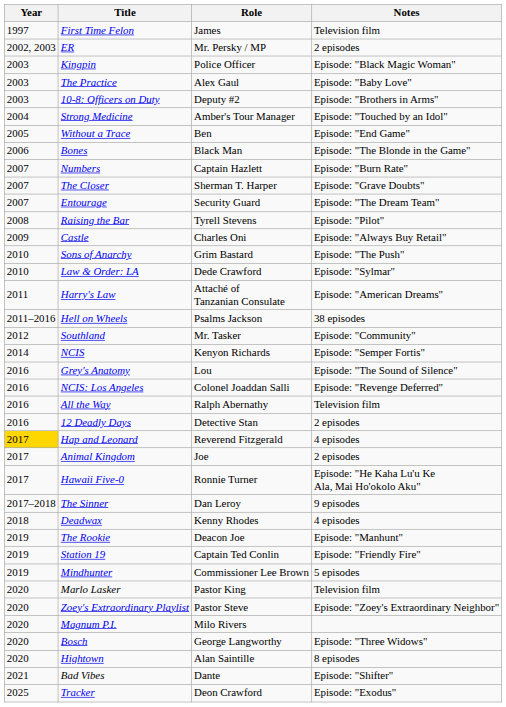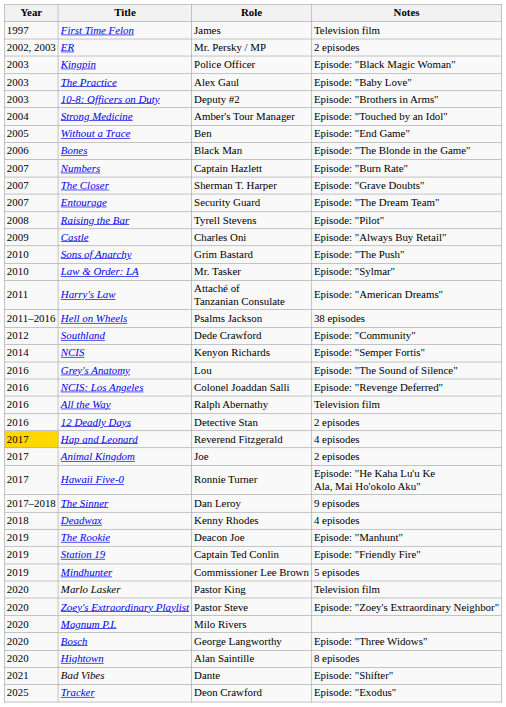Law & Order: LA | Role: Dede Crawford -> Mr. Tasker
Southland | Role: Mr. Tasker -> Dede Crawford
